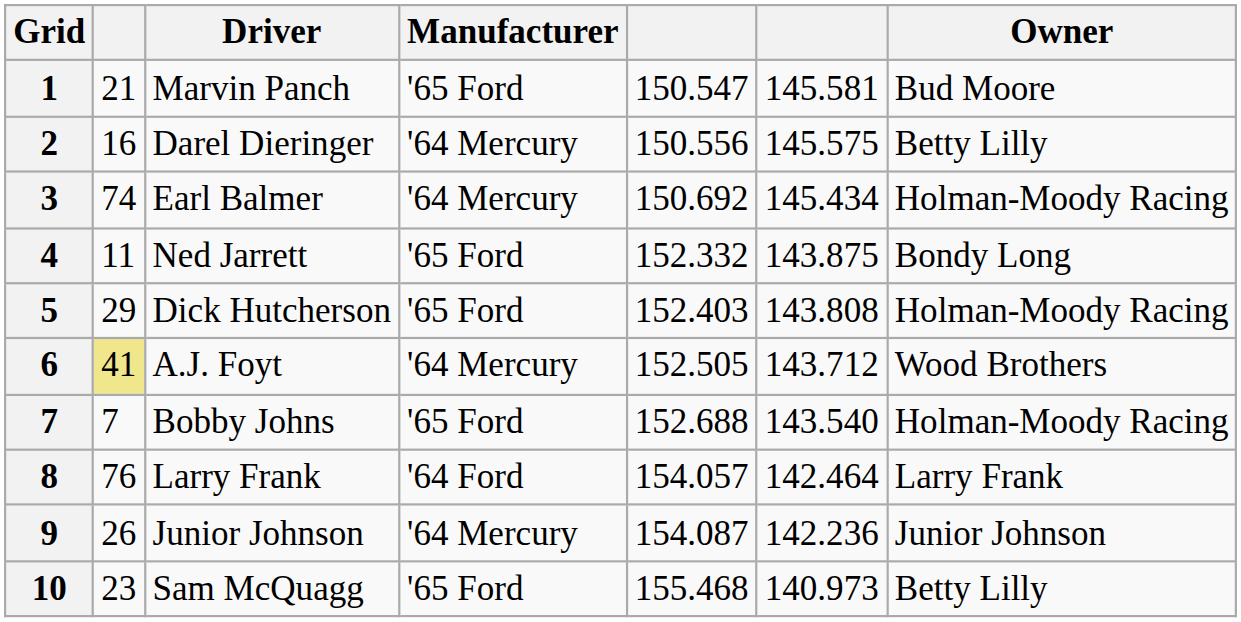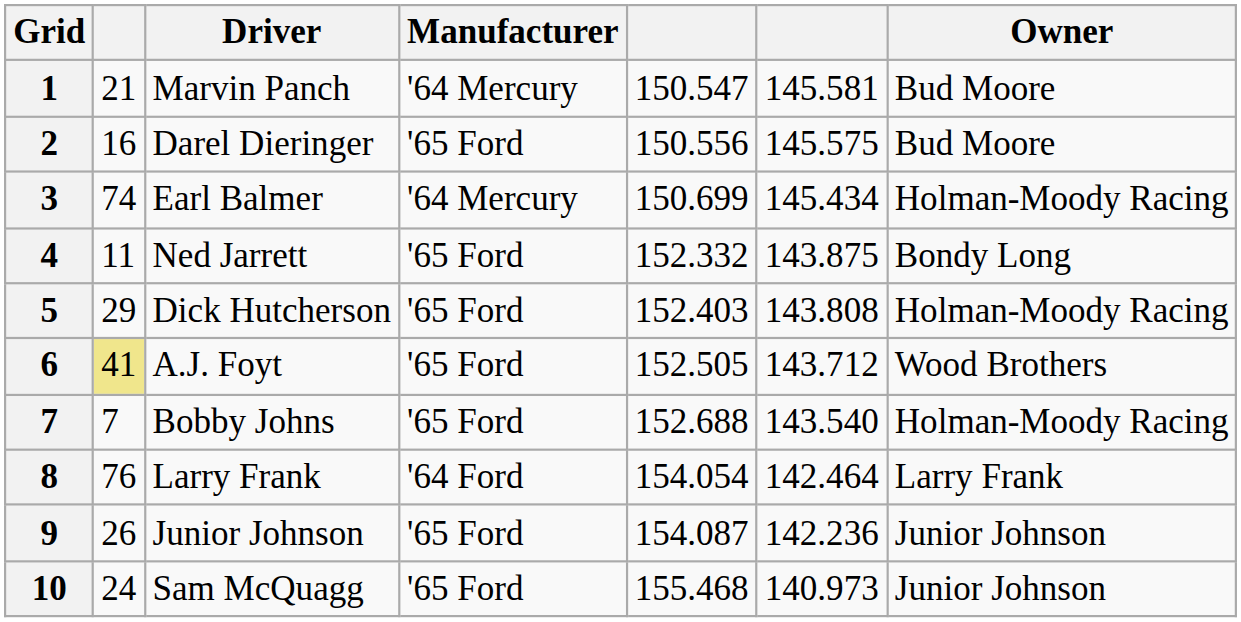1 | Manufacturer: '65 Ford -> '64 Mercury
2 | Manufacturer: '64 Mercury -> '65 Ford
2 | Owner: Betty Lilly -> Bud Moore
3 | column 5: 150.692 -> 150.699
6 | Manufacturer: '64 Mercury -> '65 Ford
8 | column 5: 154.057 -> 154.054
9 | Manufacturer: '64 Mercury -> '65 Ford
10 | column 2: 23 -> 24
10 | Owner: Betty Lilly -> Junior Johnson
